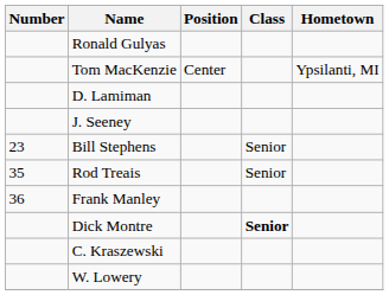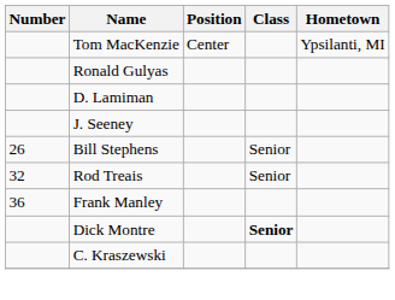rows swapped: Tom MacKenzie <-> Ronald Gulyas
Bill Stephens | Number: 23 -> 26
Rod Treais | Number: 35 -> 32
- row: W. Lowery
